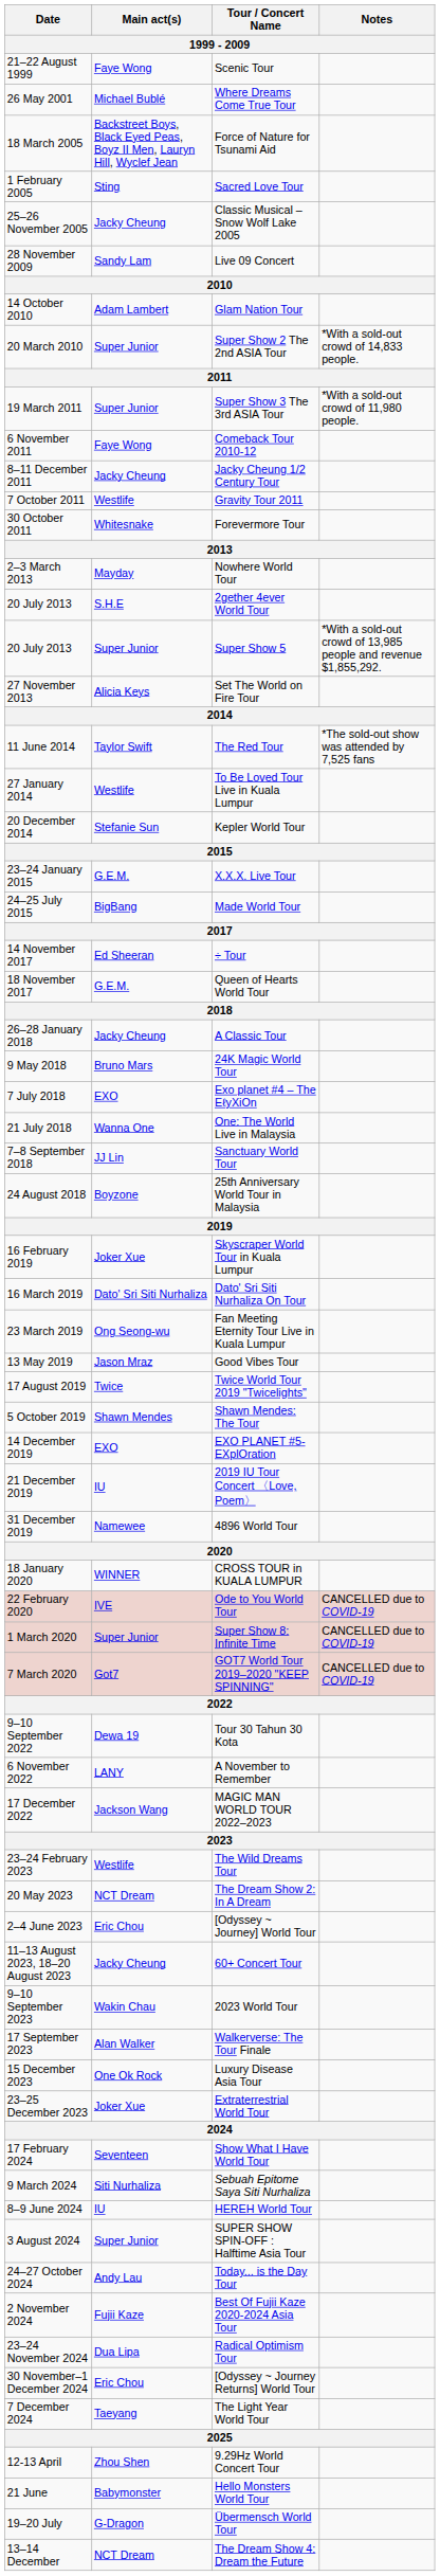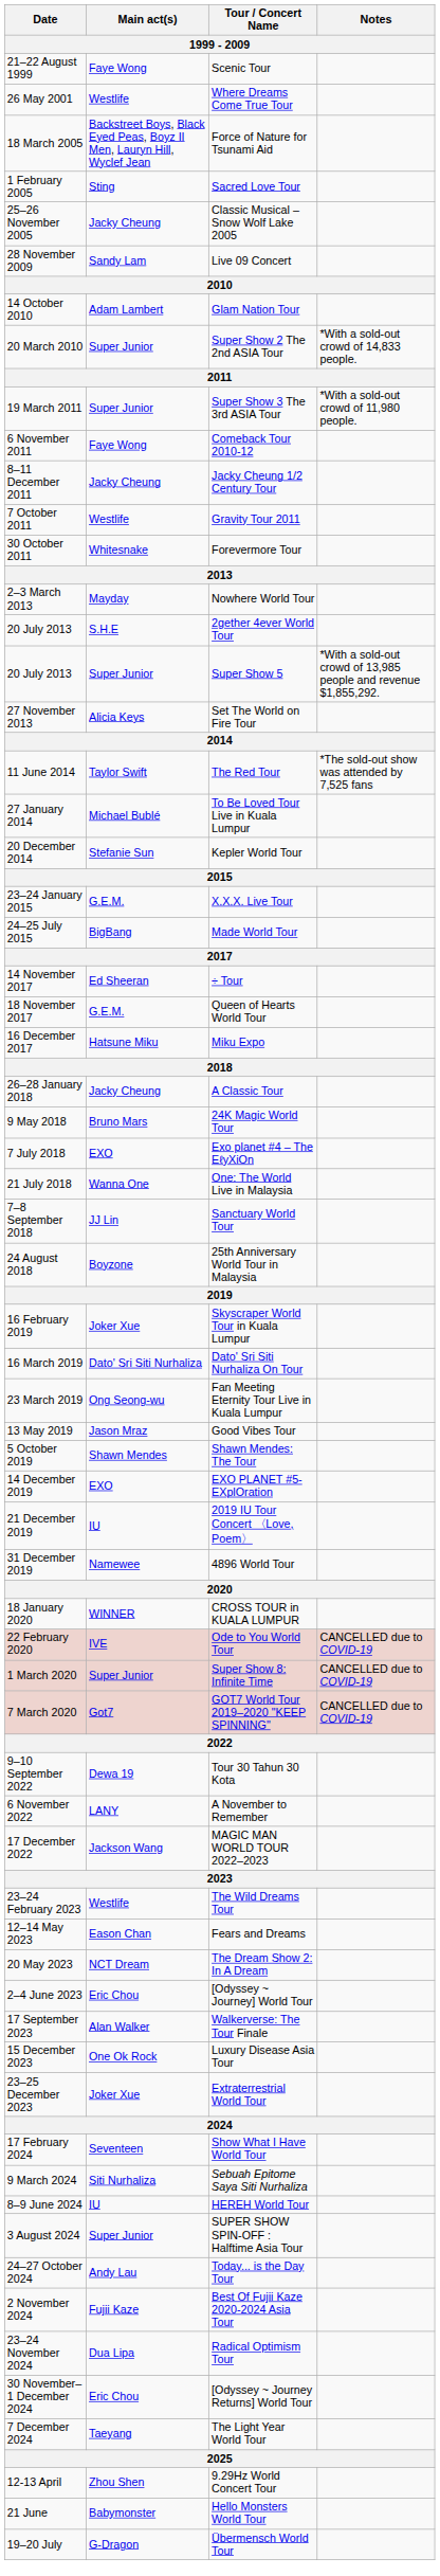Where Dreams Come True Tour | Main act(s): Michael Bublé -> Westlife
To Be Loved Tour Live in Kuala Lumpur | Main act(s): Westlife -> Michael Bublé
+ row: 16 December 2017 | Hatsune Miku | Miku Expo
- row: 17 August 2019 | Twice | Twice World Tour 2019 "Twicelights"
+ row: 12–14 May 2023 | Eason Chan | Fears and Dreams
- row: 11–13 August 2023, 18–20 August 2023 | Jacky Cheung | 60+ Concert Tour
- row: 9–10 September 2023 | Wakin Chau | 2023 World Tour
- row: 13–14 December | NCT Dream | The Dream Show 4: Dream the Future
